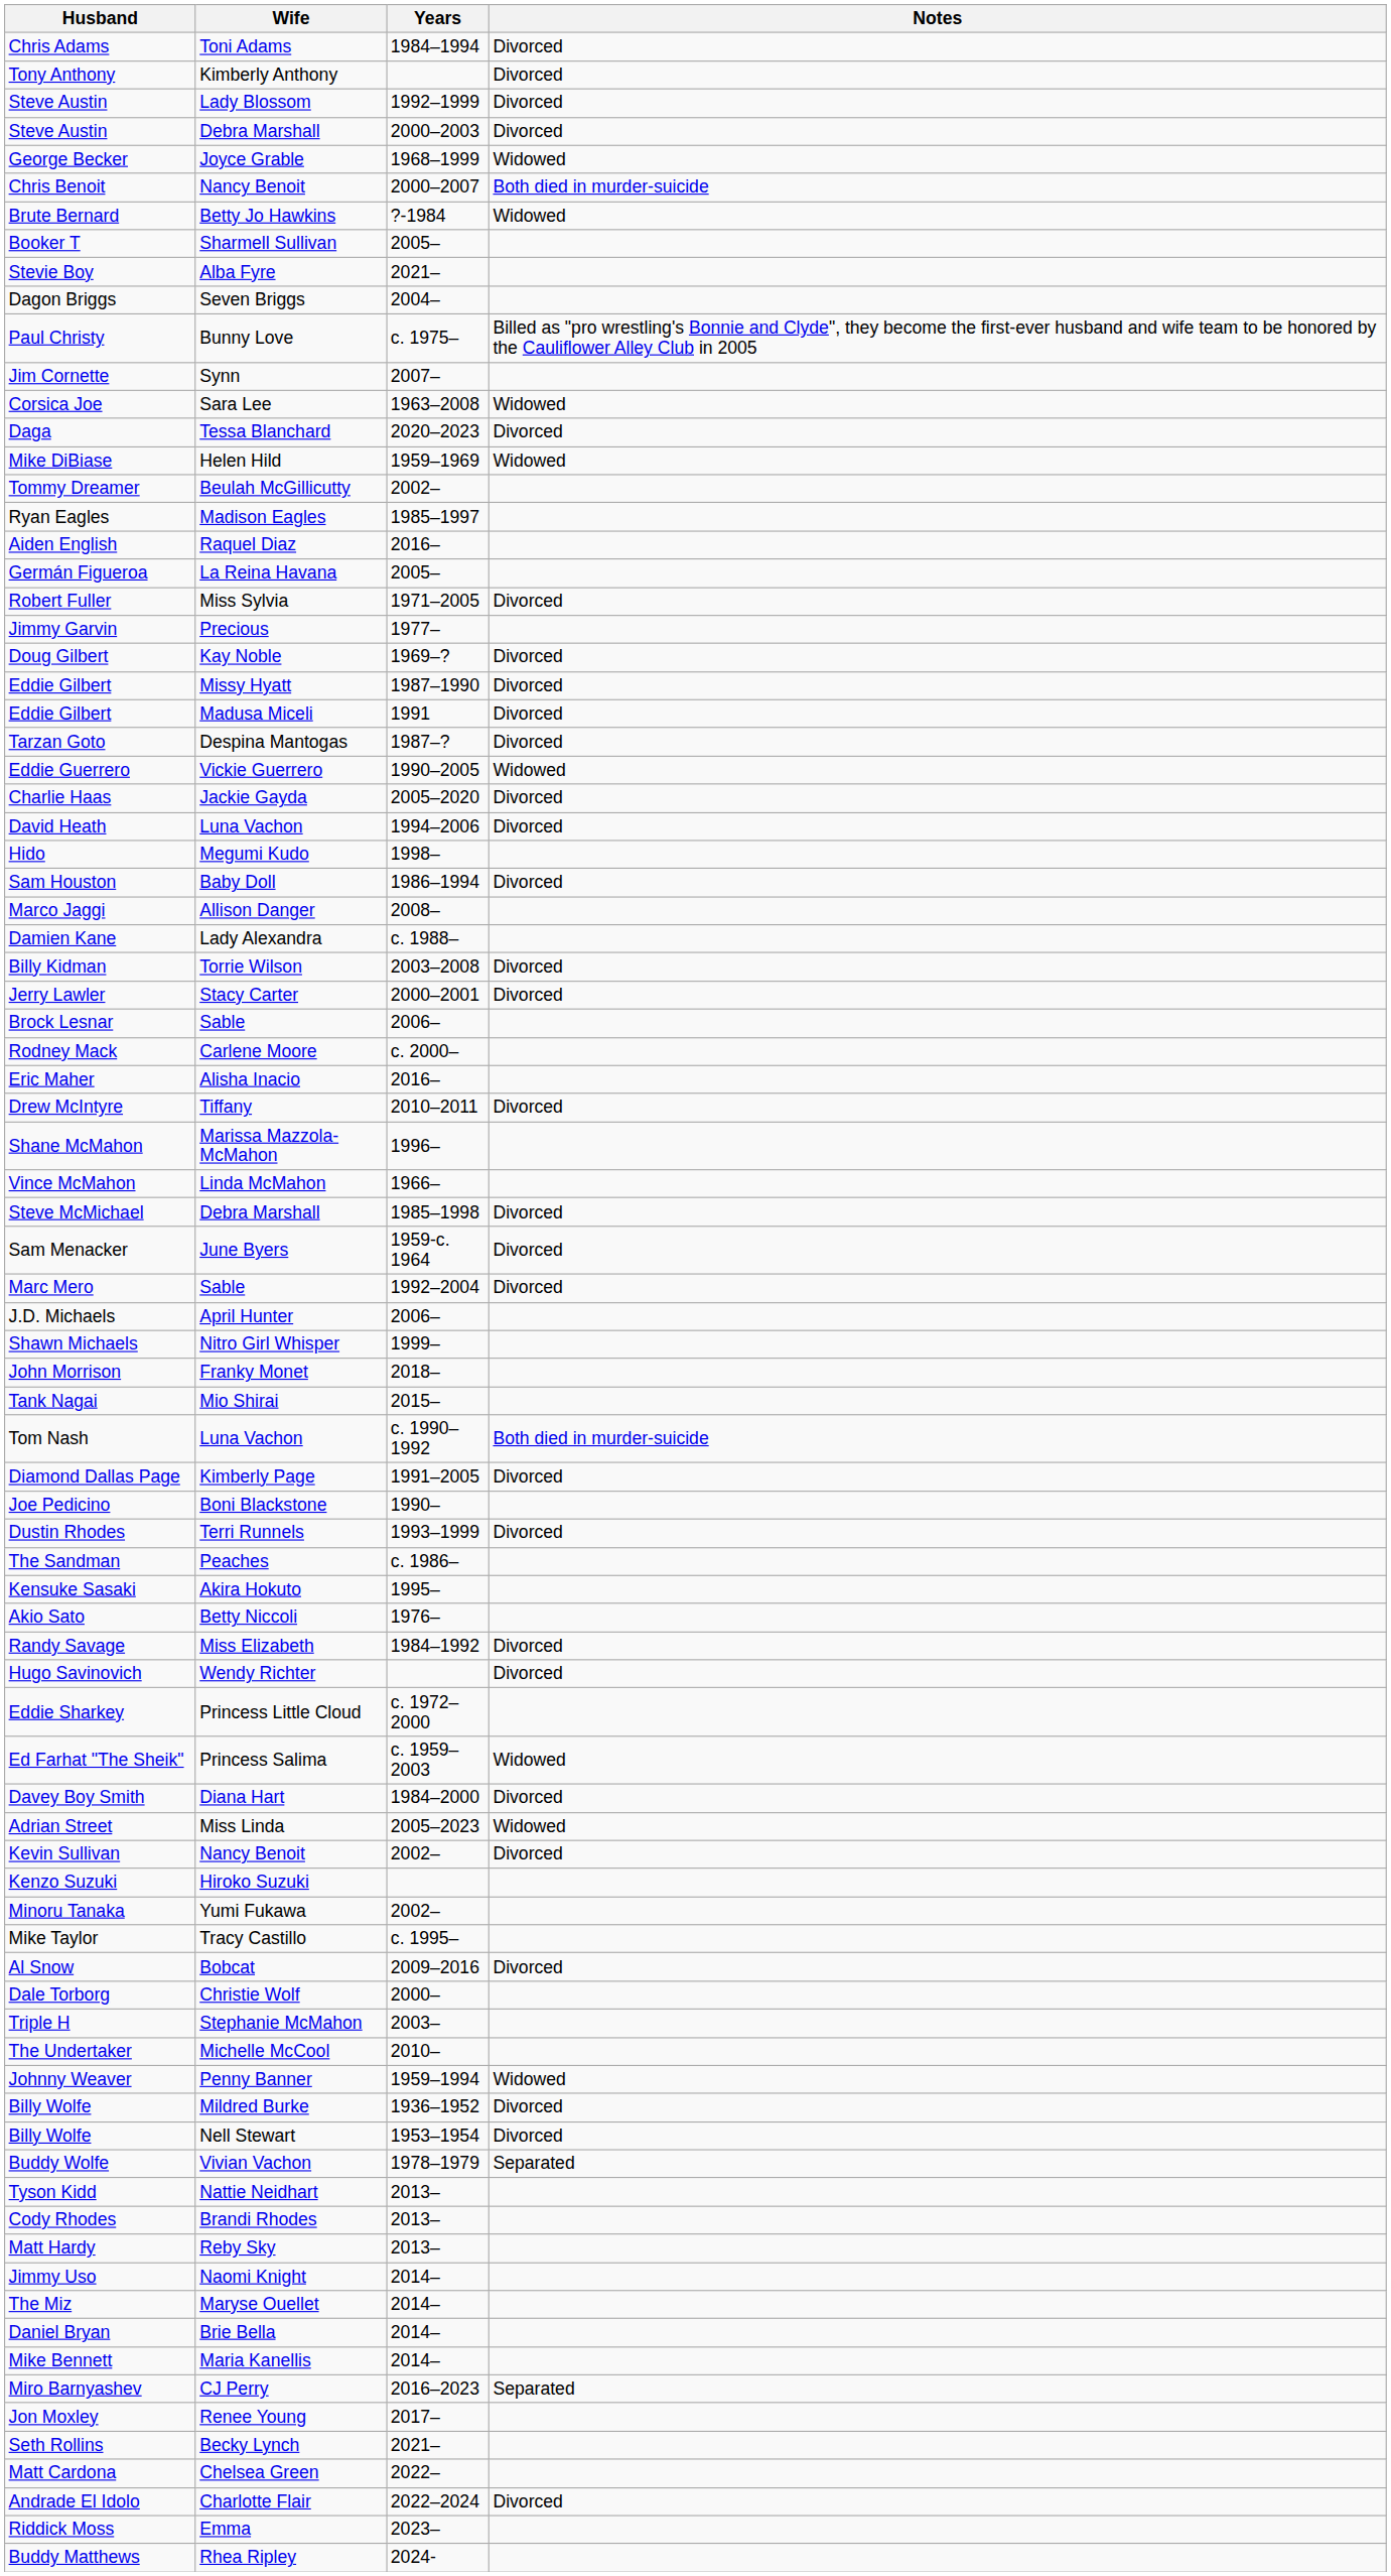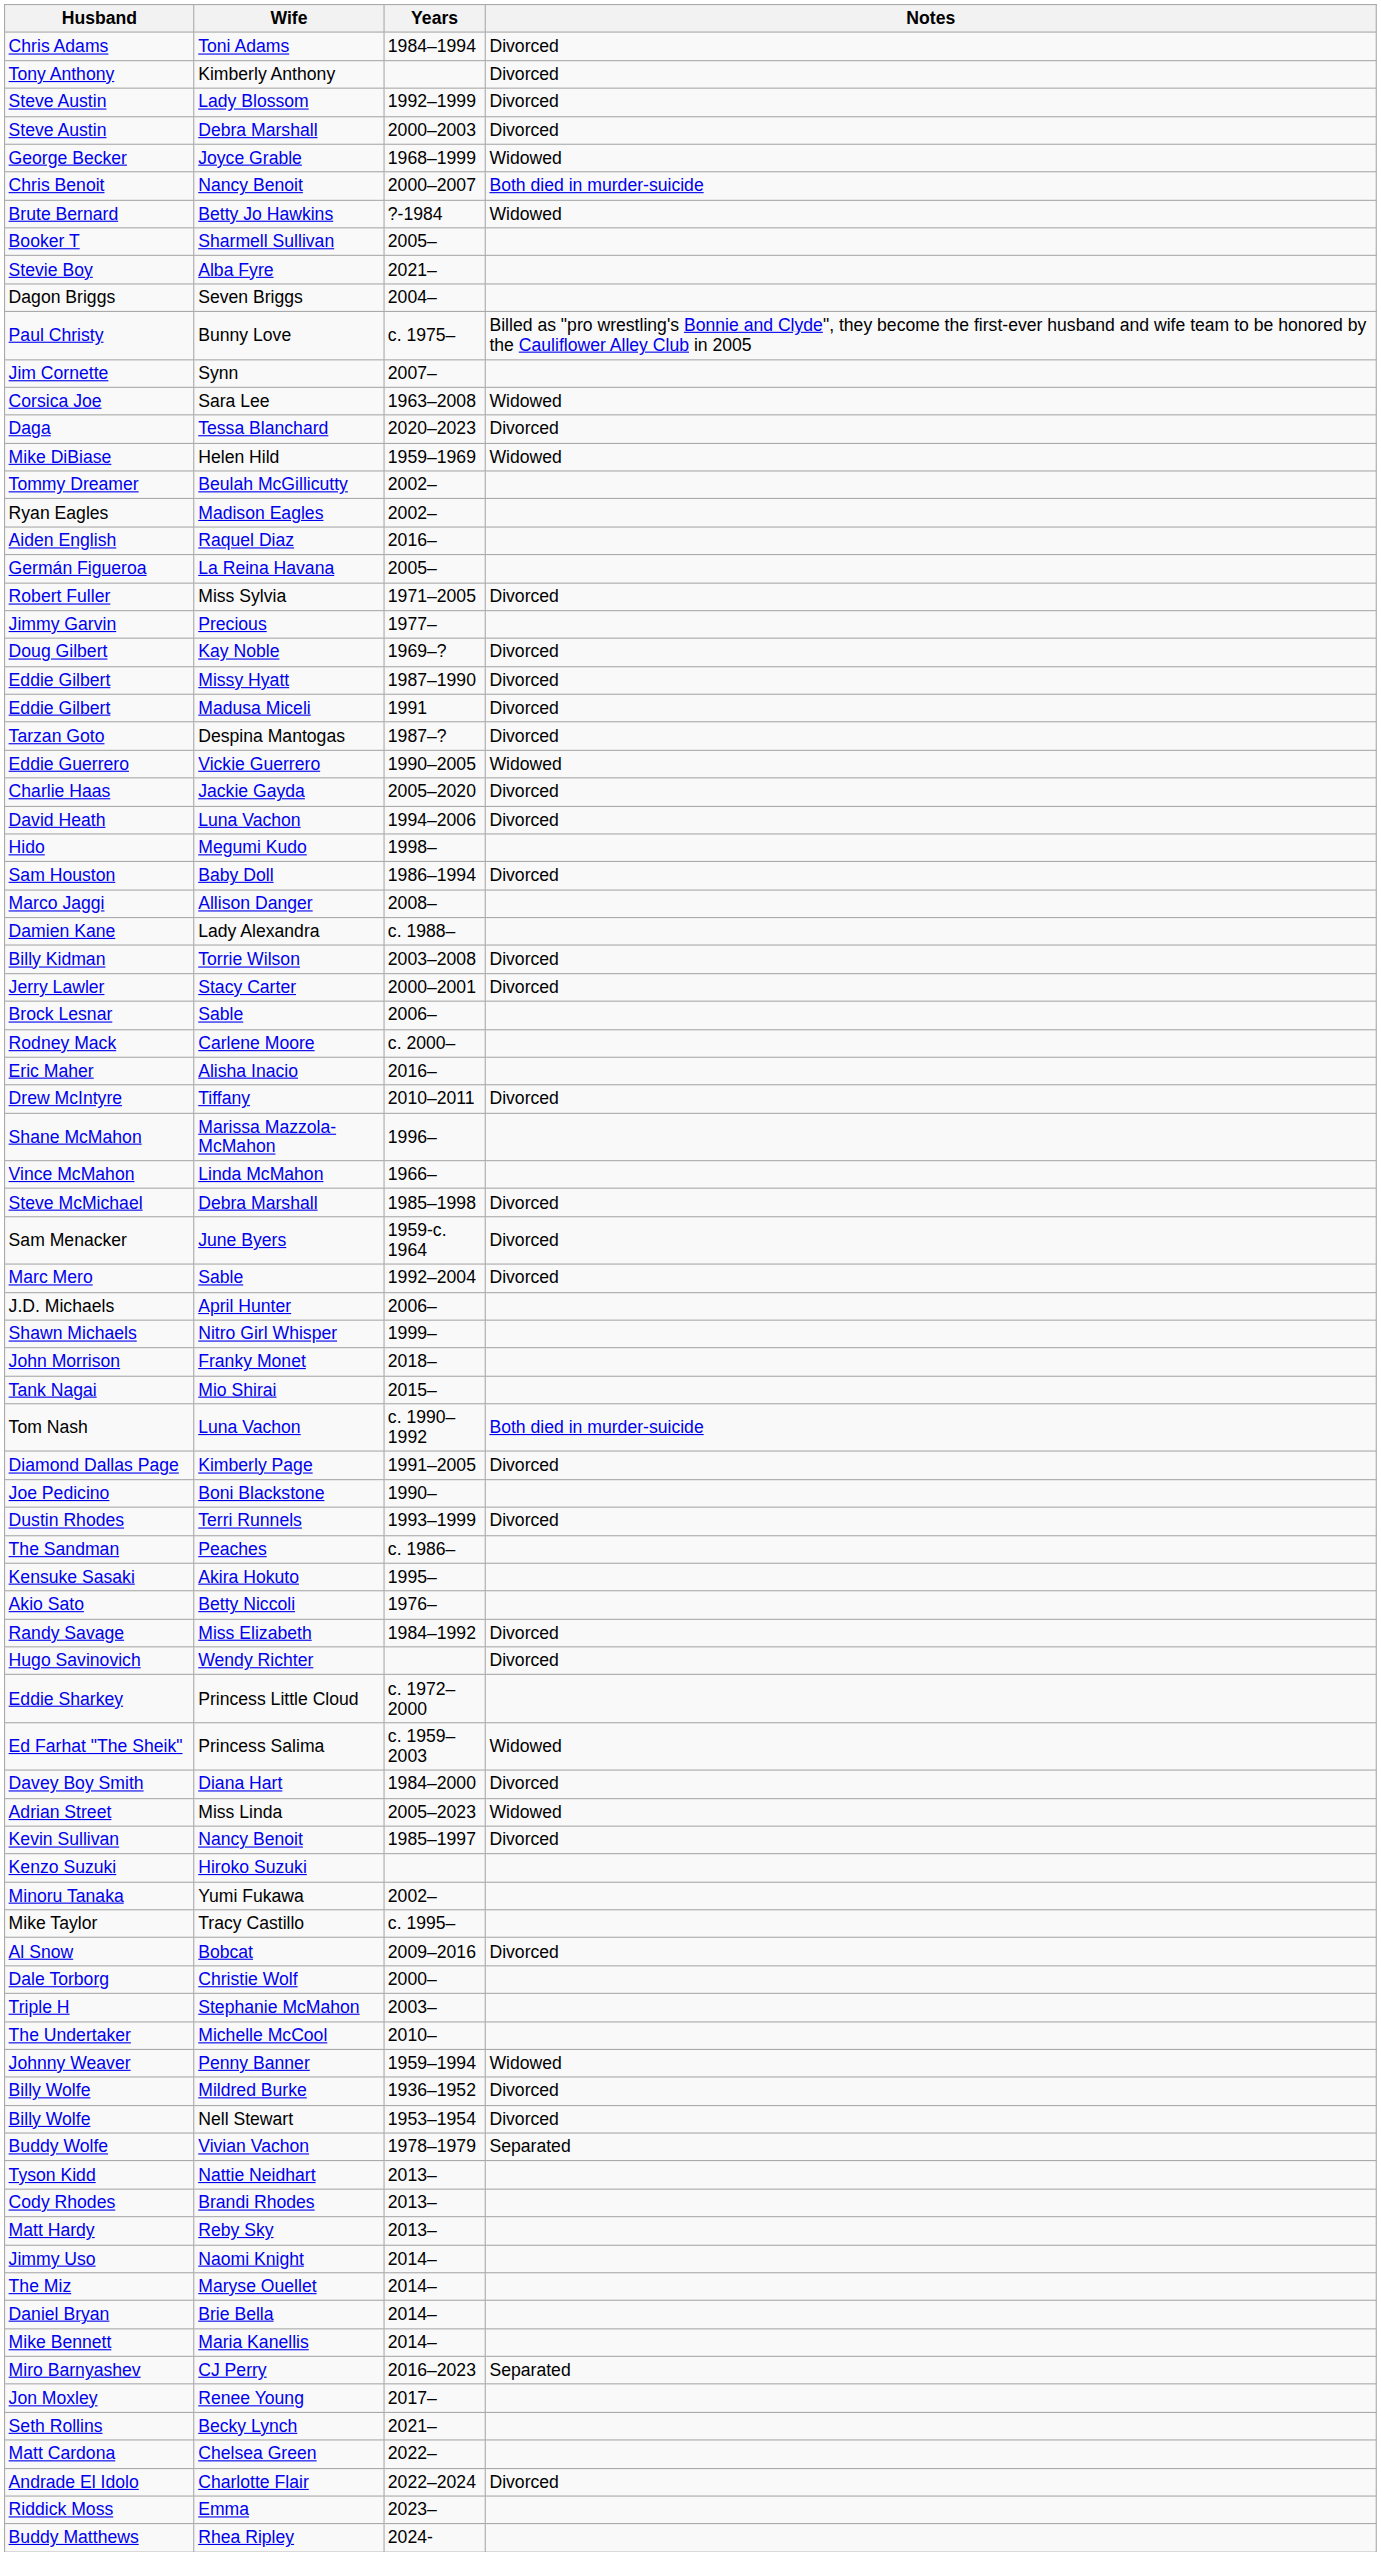Ryan Eagles | Years: 1985–1997 -> 2002–
Kevin Sullivan | Years: 2002– -> 1985–1997
